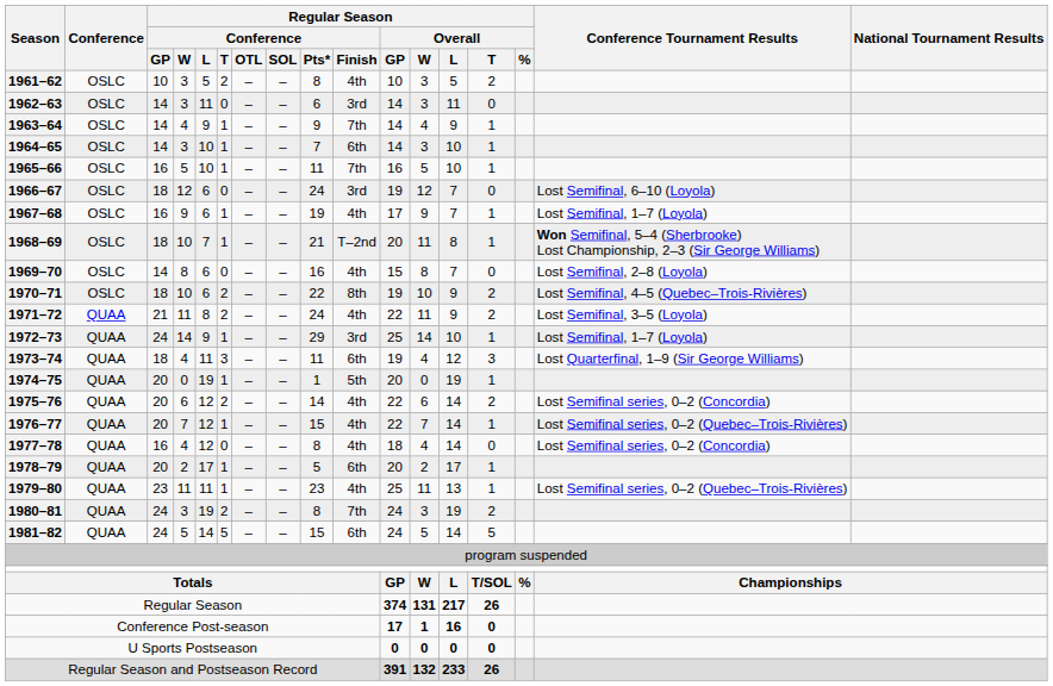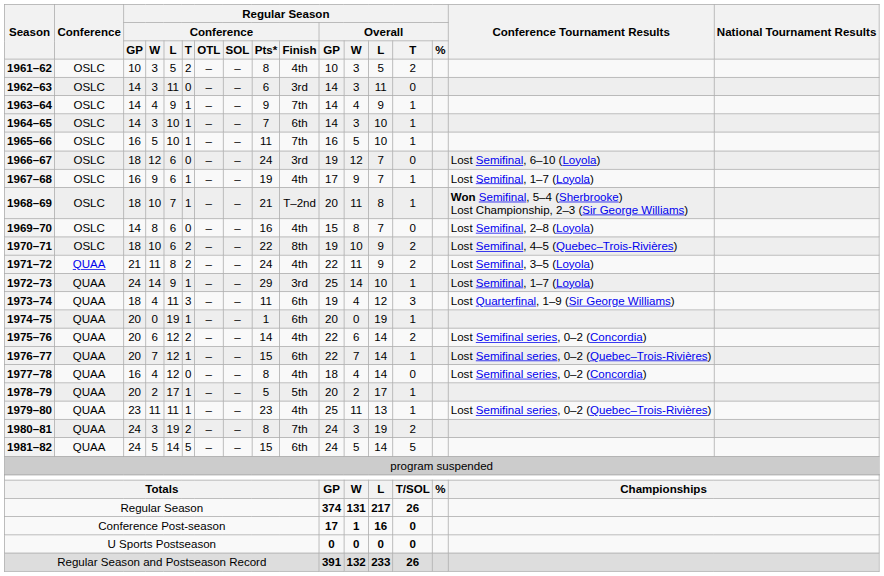1974–75 | Regular Season / Conference / Finish: 5th -> 6th
1976–77 | Regular Season / Conference / Finish: 4th -> 6th
1978–79 | Regular Season / Conference / Finish: 6th -> 5th
